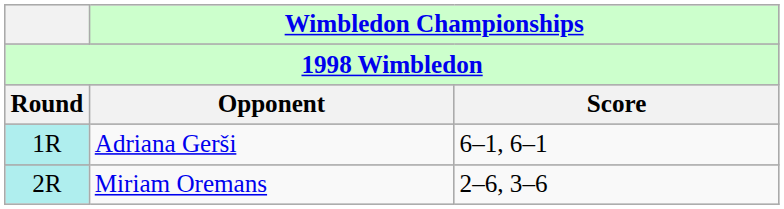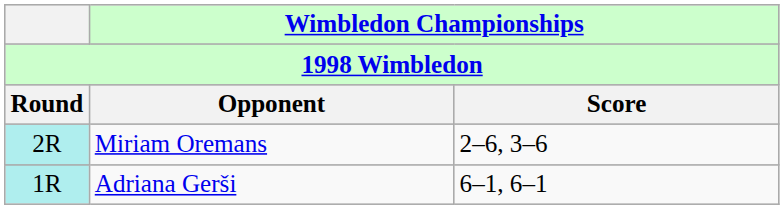rows swapped: Adriana Gerši <-> Miriam Oremans
